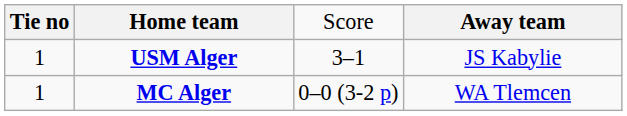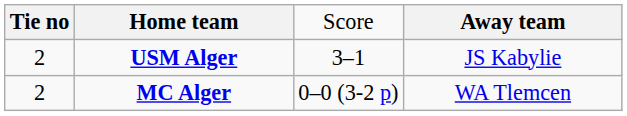USM Alger | column 1: 1 -> 2
MC Alger | column 1: 1 -> 2
